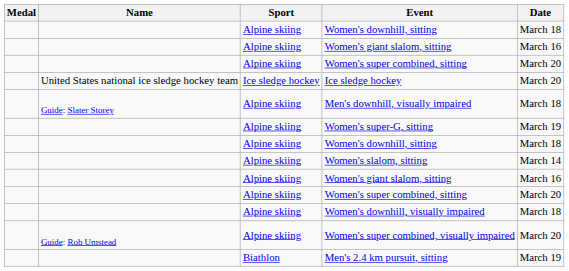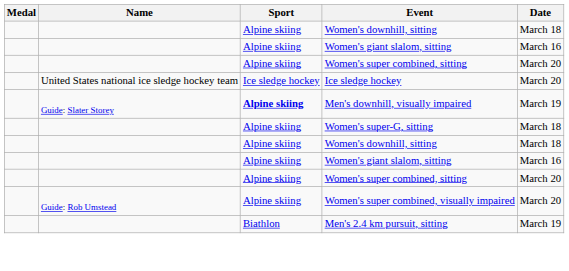Men's downhill, visually impaired | Sport: normal -> bold
Men's downhill, visually impaired | Date: March 18 -> March 19
Women's super-G, sitting | Date: March 19 -> March 18
- row: Alpine skiing | Women's slalom, sitting | March 14
- row: Alpine skiing | Women's downhill, visually impaired | March 18
